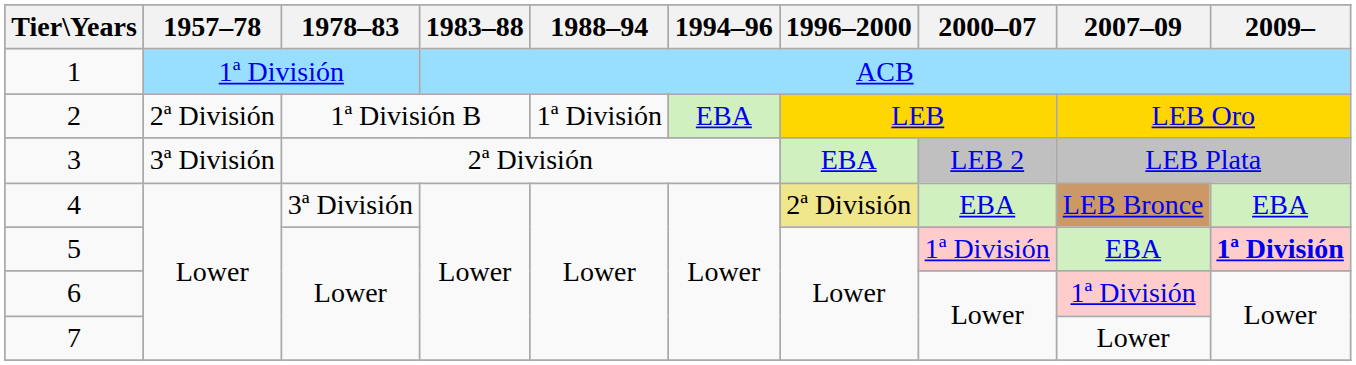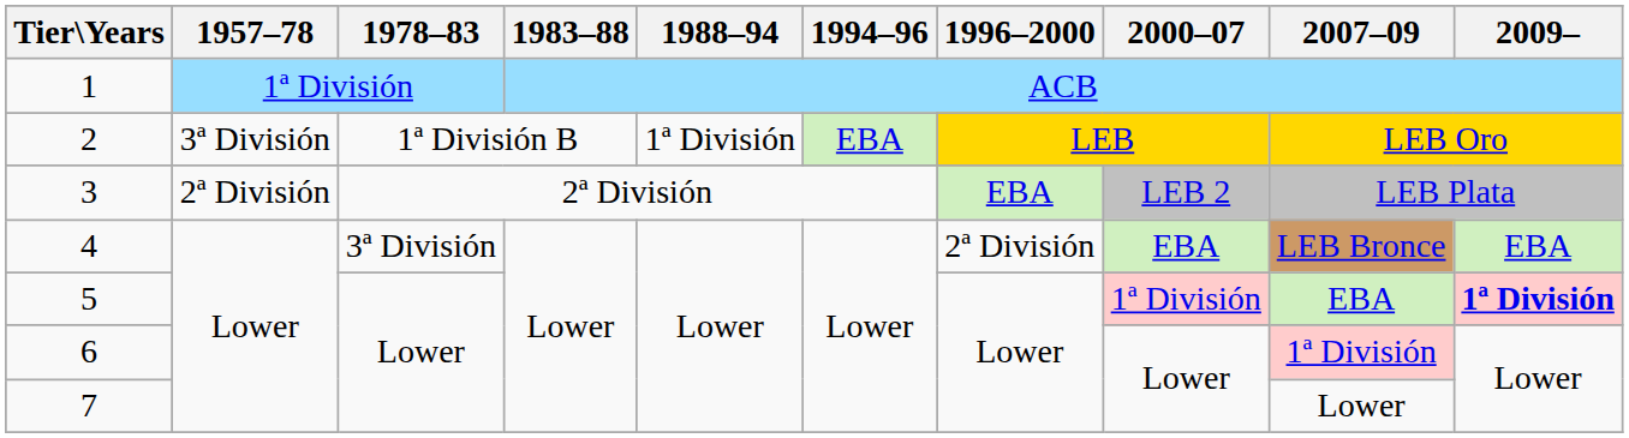2 | 1957–78: 2ª División -> 3ª División
3 | 1957–78: 3ª División -> 2ª División
4 | 1996–2000: khaki background -> no background
